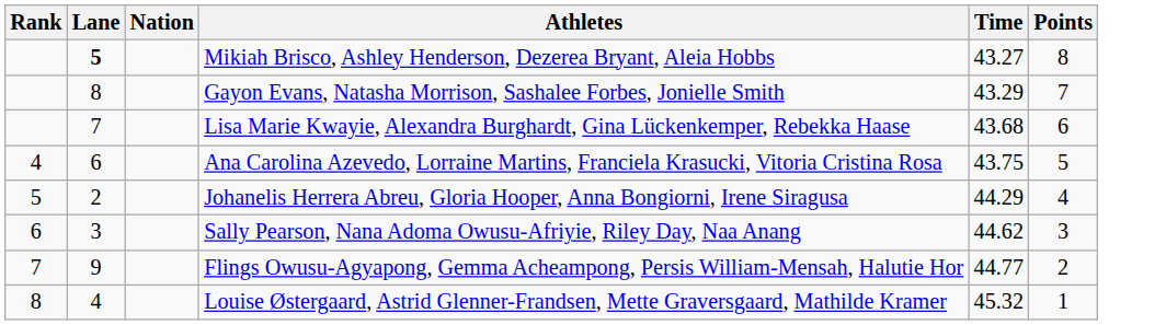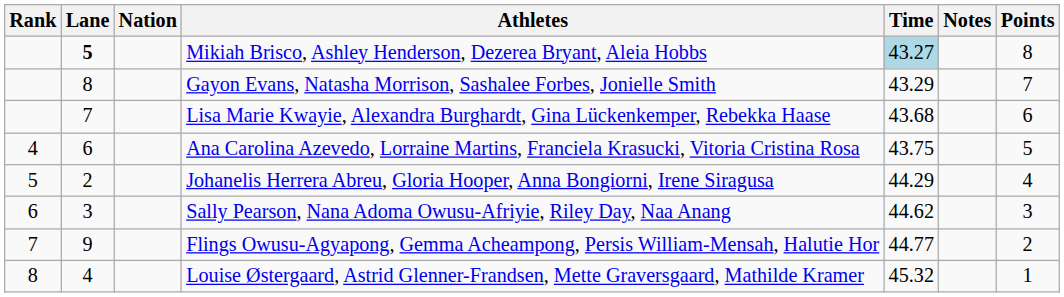+ column: Notes
Mikiah Brisco, Ashley Henderson, Dezerea Bryant, Aleia Hobbs | Time: no background -> lightblue background
